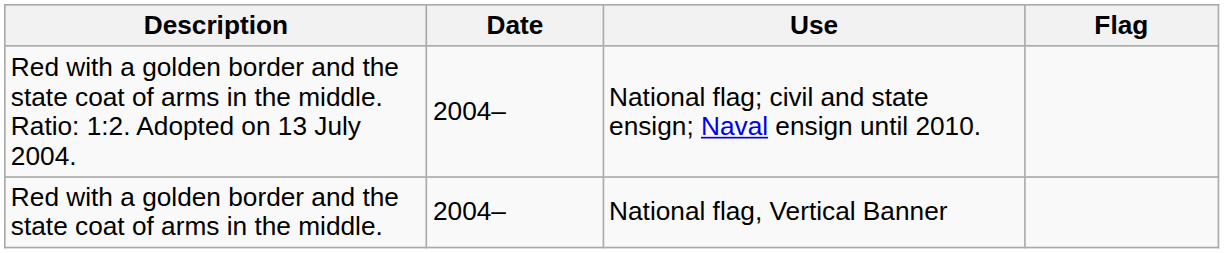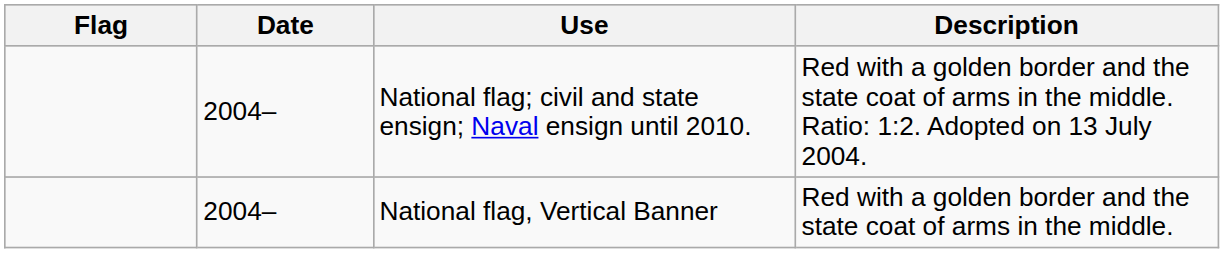columns swapped: Flag <-> Description
